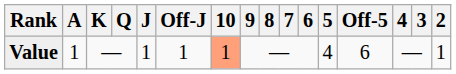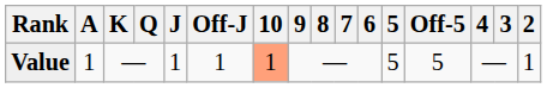Value | 5: 4 -> 5
Value | Off-5: 6 -> 5
